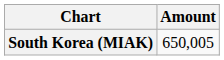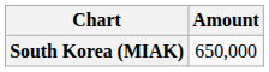South Korea (MIAK) | Amount: 650,005 -> 650,000
